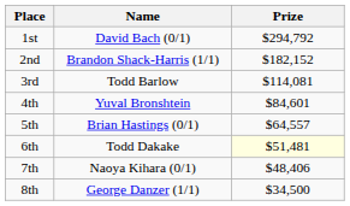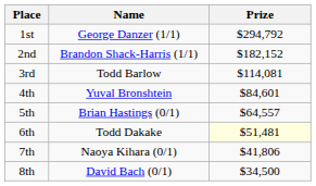1st | Name: David Bach (0/1) -> George Danzer (1/1)
7th | Prize: $48,406 -> $41,806
8th | Name: George Danzer (1/1) -> David Bach (0/1)
